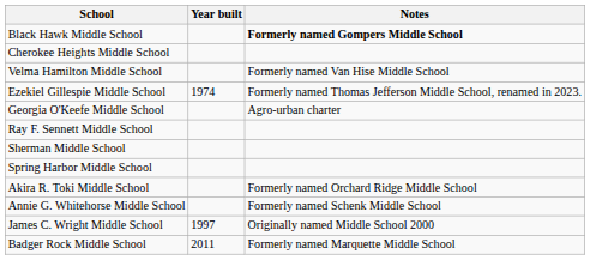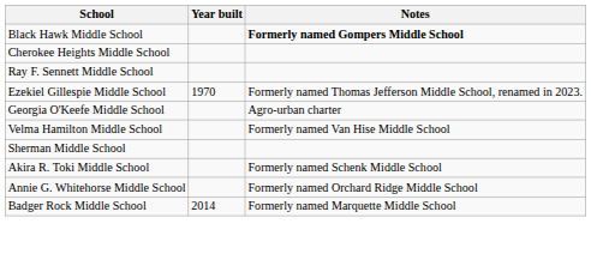rows swapped: Velma Hamilton Middle School <-> Ray F. Sennett Middle School
Ezekiel Gillespie Middle School | Year built: 1974 -> 1970
- row: Spring Harbor Middle School
Akira R. Toki Middle School | Notes: Formerly named Orchard Ridge Middle School -> Formerly named Schenk Middle School
Annie G. Whitehorse Middle School | Notes: Formerly named Schenk Middle School -> Formerly named Orchard Ridge Middle School
- row: James C. Wright Middle School | 1997 | Originally named Middle School 2000
Badger Rock Middle School | Year built: 2011 -> 2014
